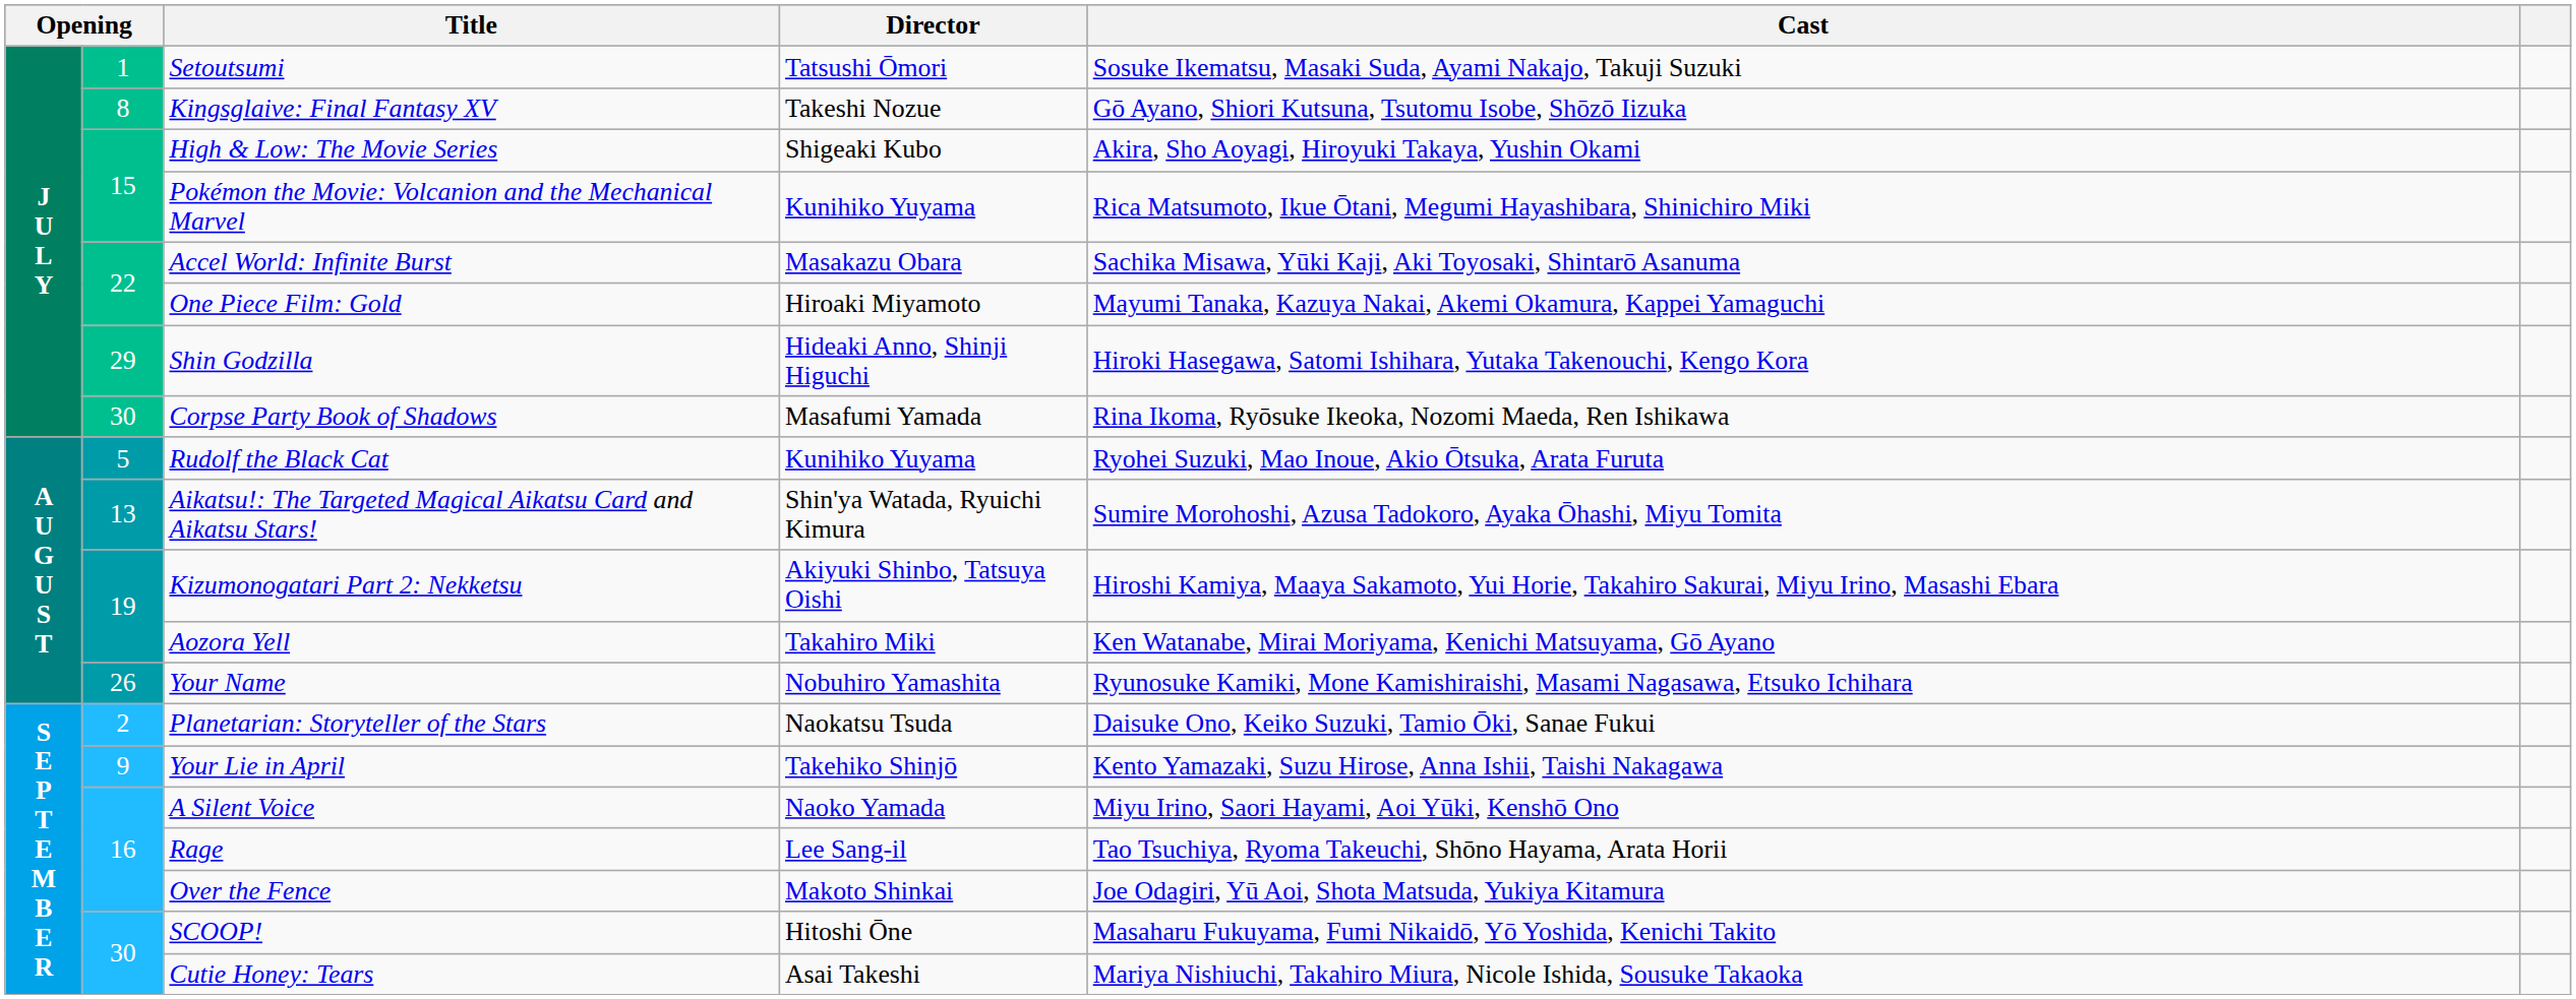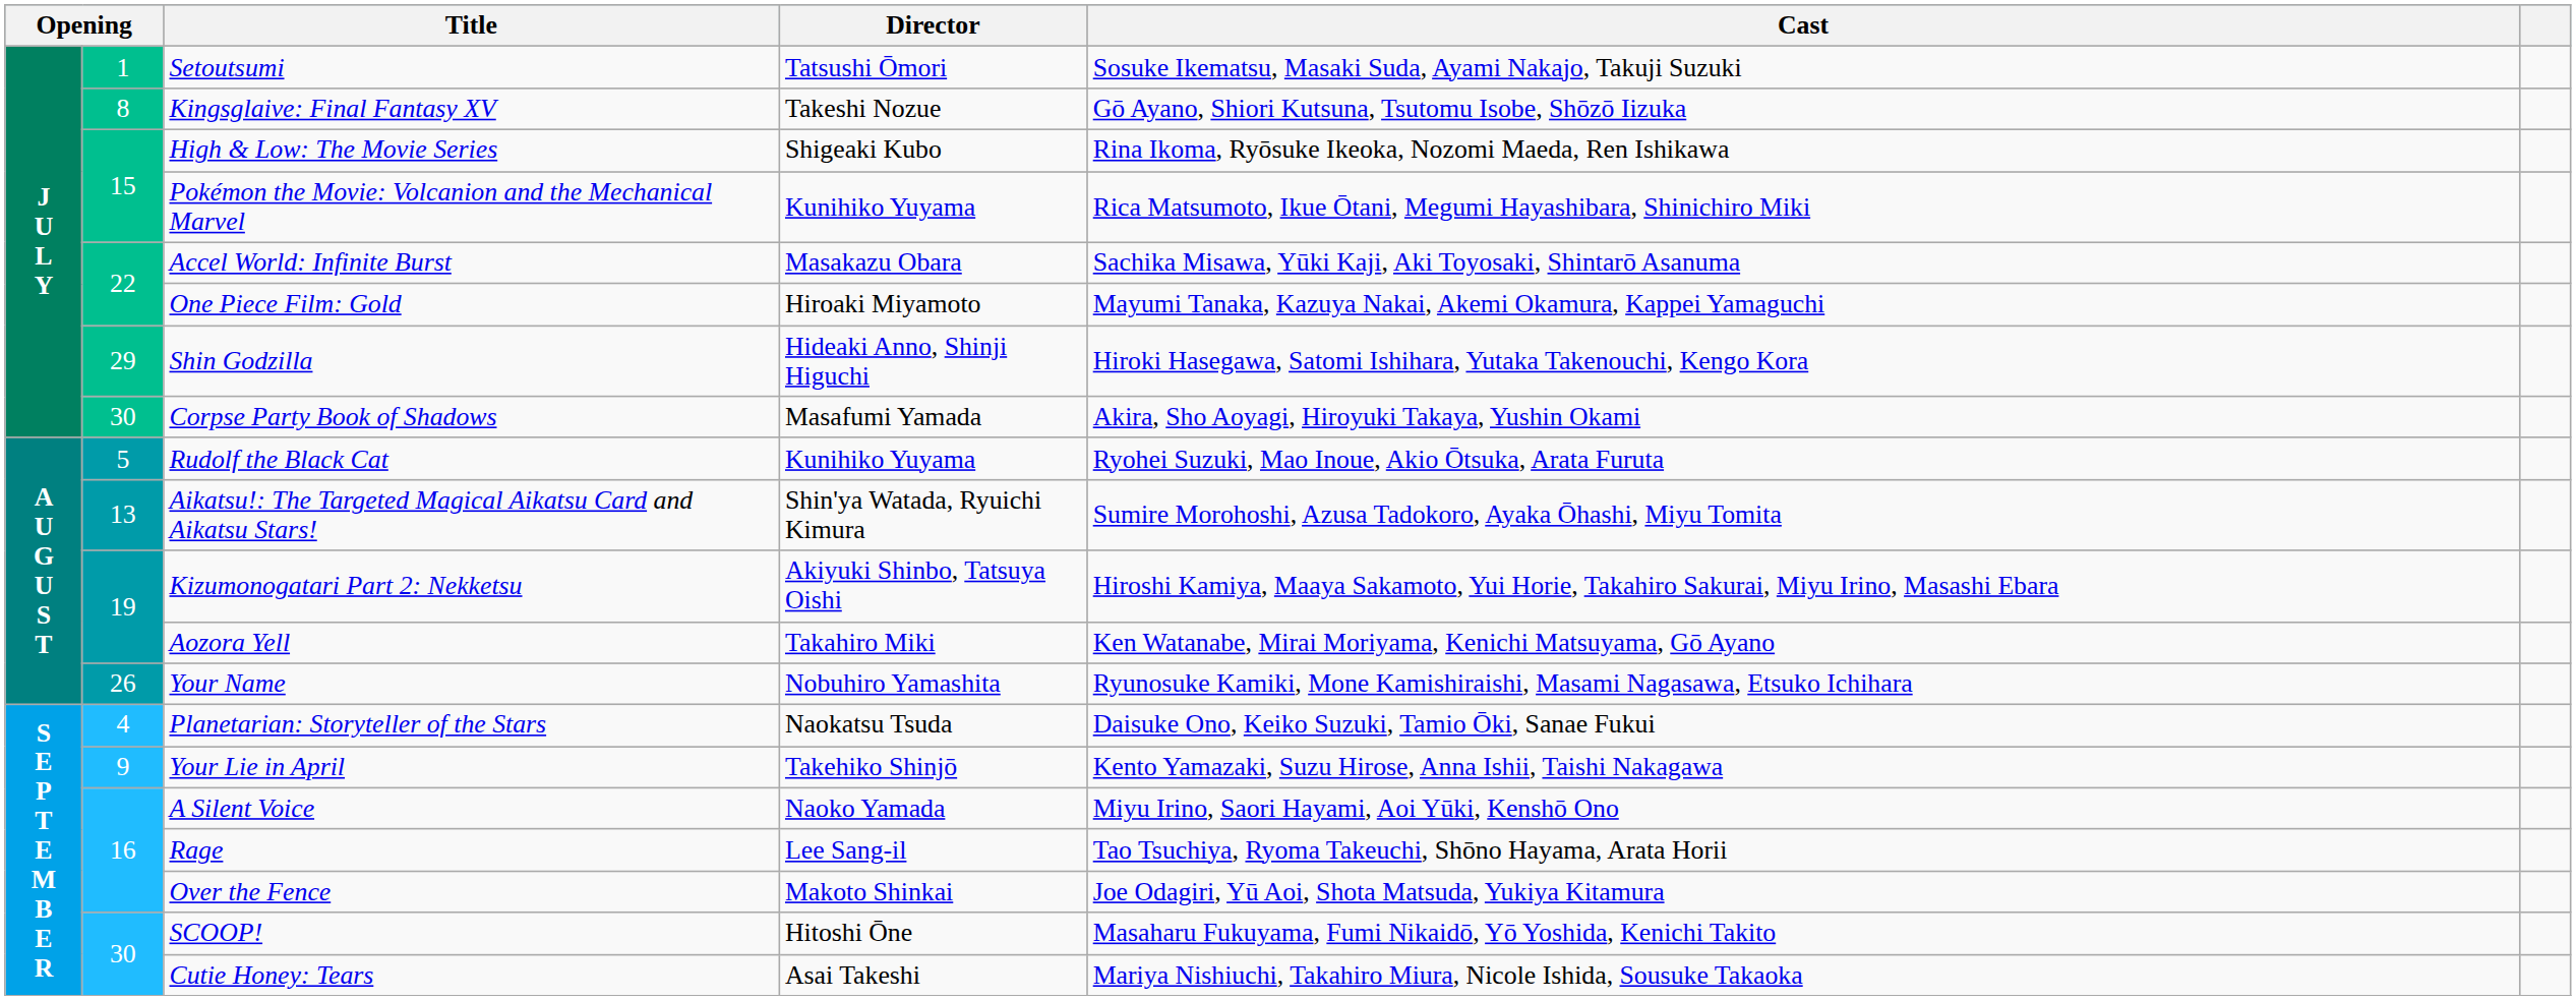High & Low: The Movie Series | Cast: Akira, Sho Aoyagi, Hiroyuki Takaya, Yushin Okami -> Rina Ikoma, Ryōsuke Ikeoka, Nozomi Maeda, Ren Ishikawa
Corpse Party Book of Shadows | Cast: Rina Ikoma, Ryōsuke Ikeoka, Nozomi Maeda, Ren Ishikawa -> Akira, Sho Aoyagi, Hiroyuki Takaya, Yushin Okami
Planetarian: Storyteller of the Stars | column 2: 2 -> 4
